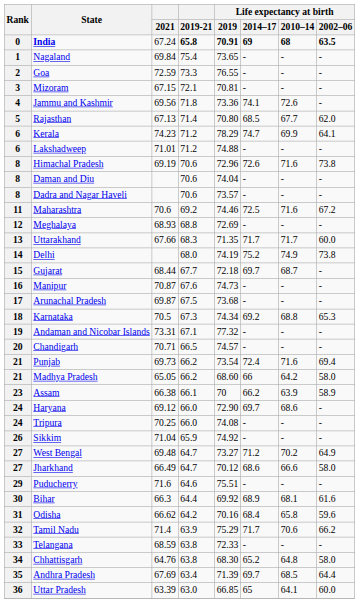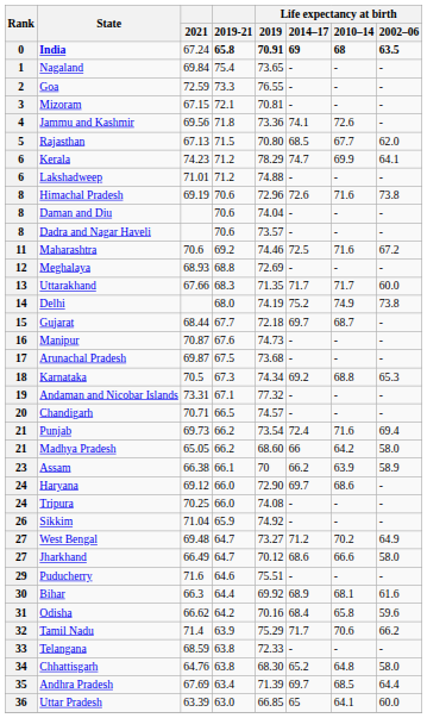Rajasthan | 2019-21: 71.4 -> 71.5
